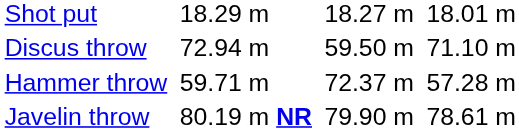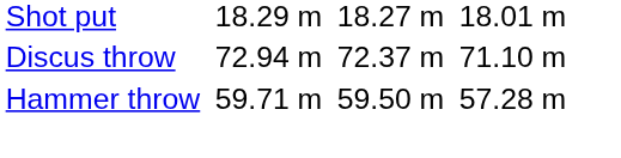Discus throw | column 5: 59.50 m -> 72.37 m
Hammer throw | column 5: 72.37 m -> 59.50 m
- row: Javelin throw | 80.19 m NR | 79.90 m | 78.61 m
